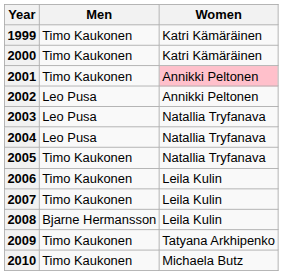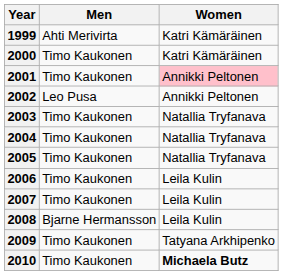1999 | Men: Timo Kaukonen -> Ahti Merivirta
2003 | Men: Leo Pusa -> Timo Kaukonen
2004 | Men: Leo Pusa -> Timo Kaukonen
2010 | Women: normal -> bold
